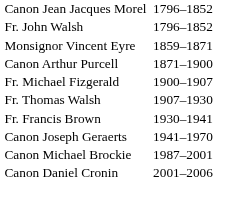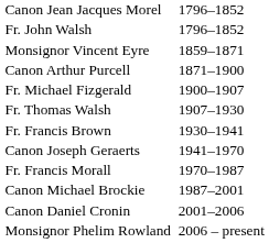+ row: Fr. Francis Morall | 1970–1987
+ row: Monsignor Phelim Rowland | 2006 – present
